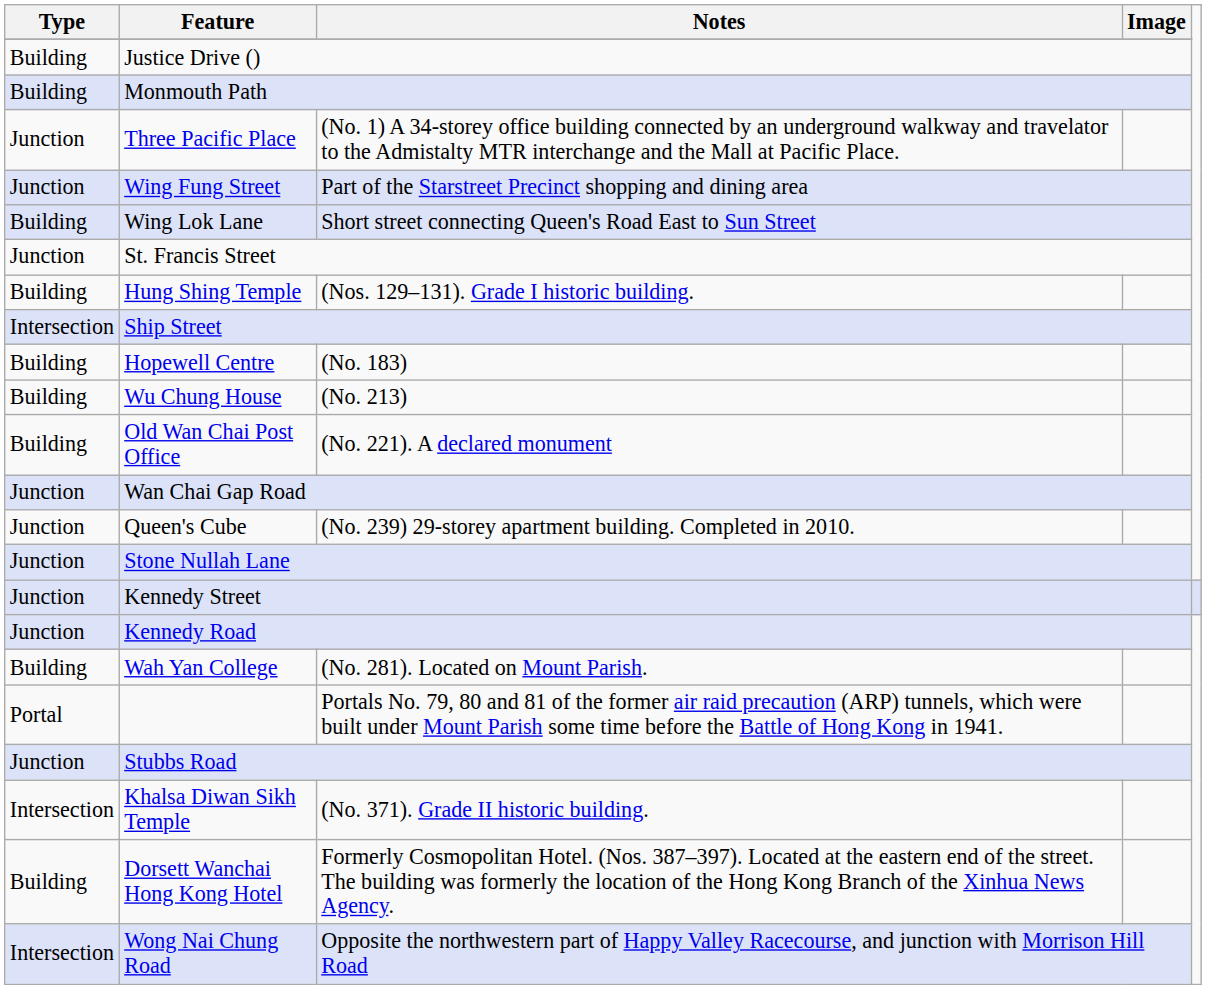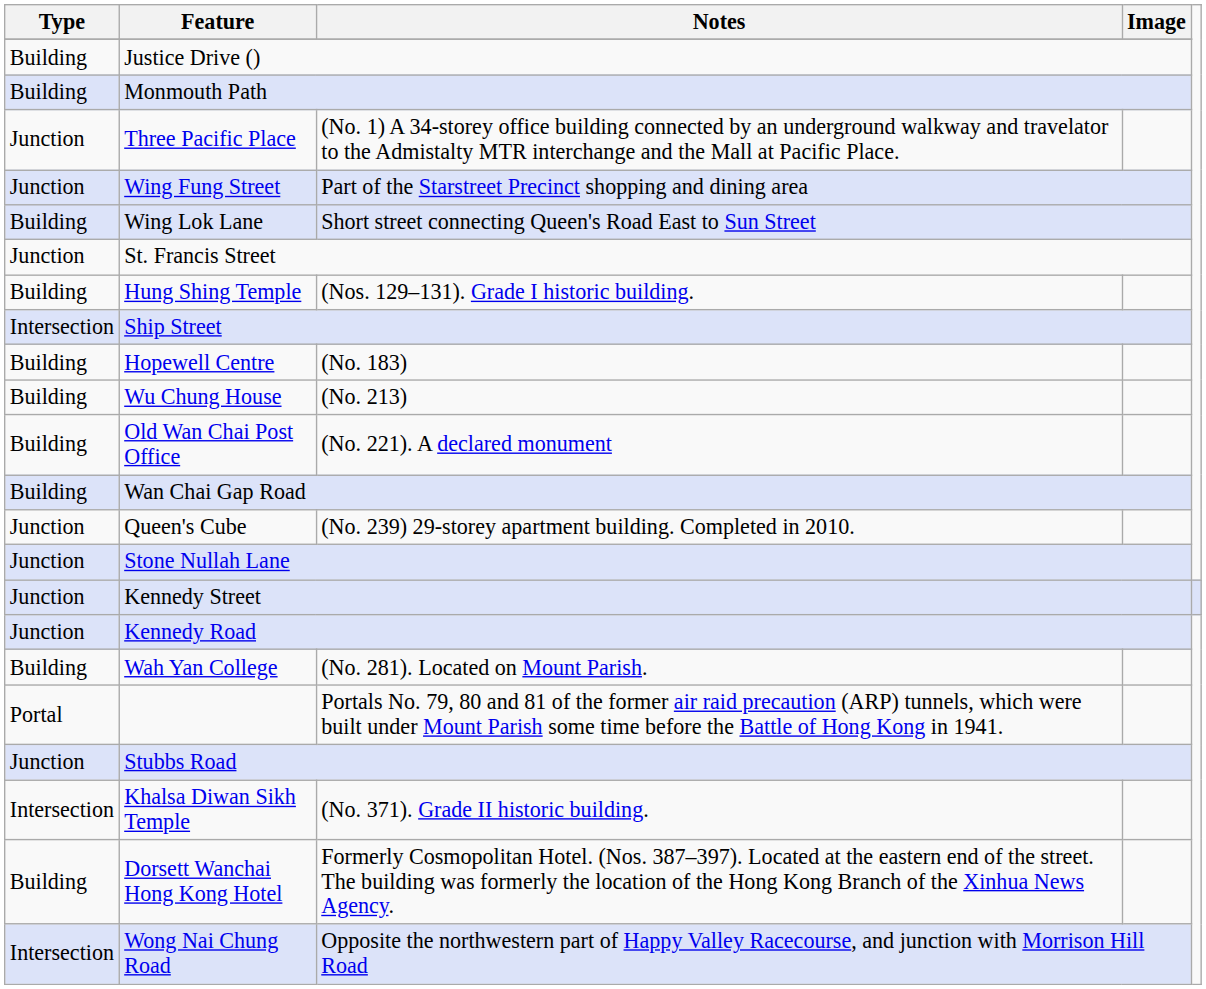Wan Chai Gap Road | Type: Junction -> Building
